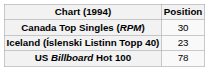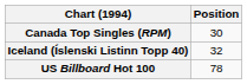Iceland (Íslenski Listinn Topp 40) | Position: 23 -> 32
